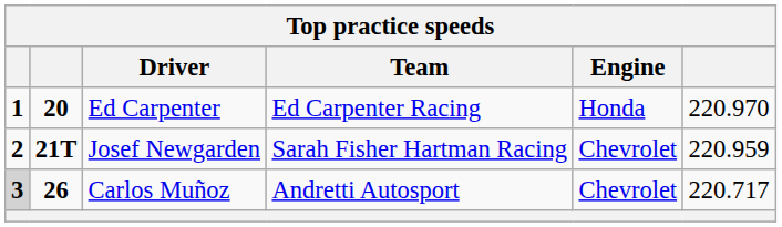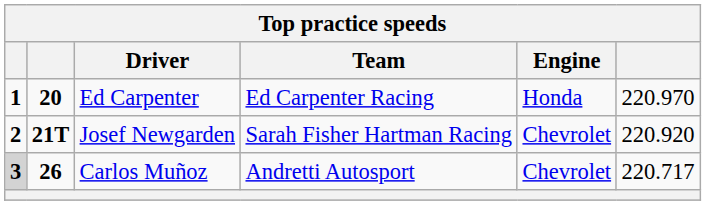Josef Newgarden | column 6: 220.959 -> 220.920
